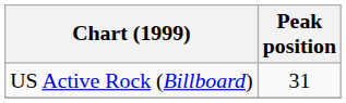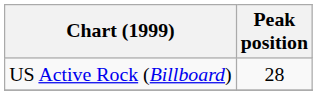US Active Rock (Billboard) | Peak position: 31 -> 28
